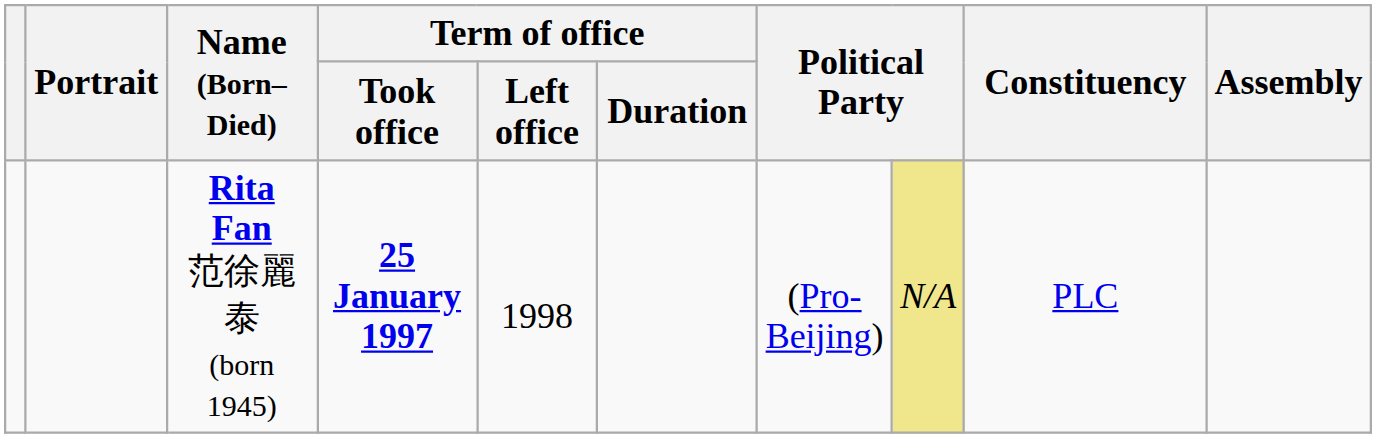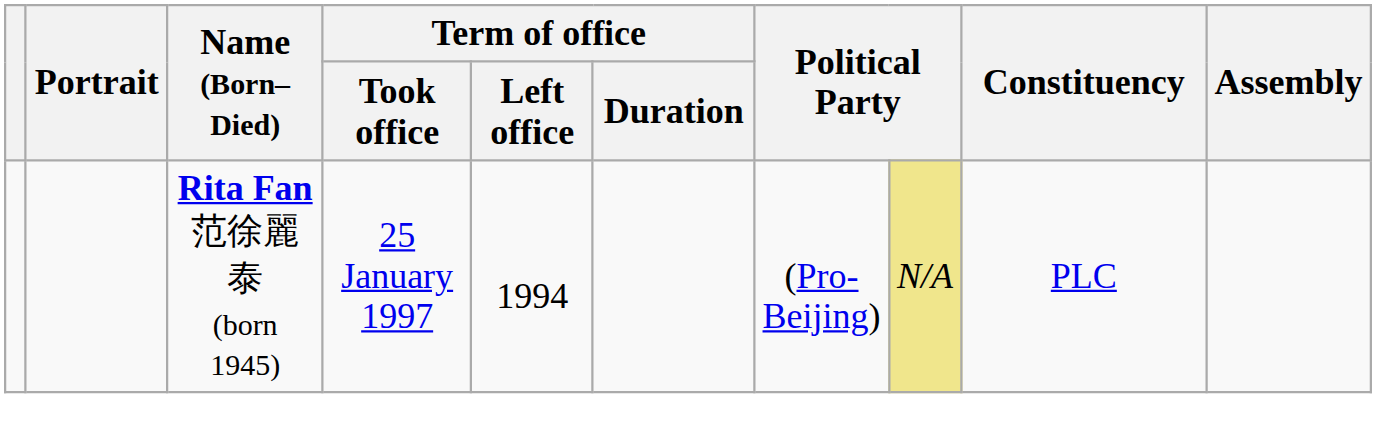Rita Fan 范徐麗泰 (born 1945) | Term of office / Took office: bold -> normal
Rita Fan 范徐麗泰 (born 1945) | Term of office / Left office: 1998 -> 1994
